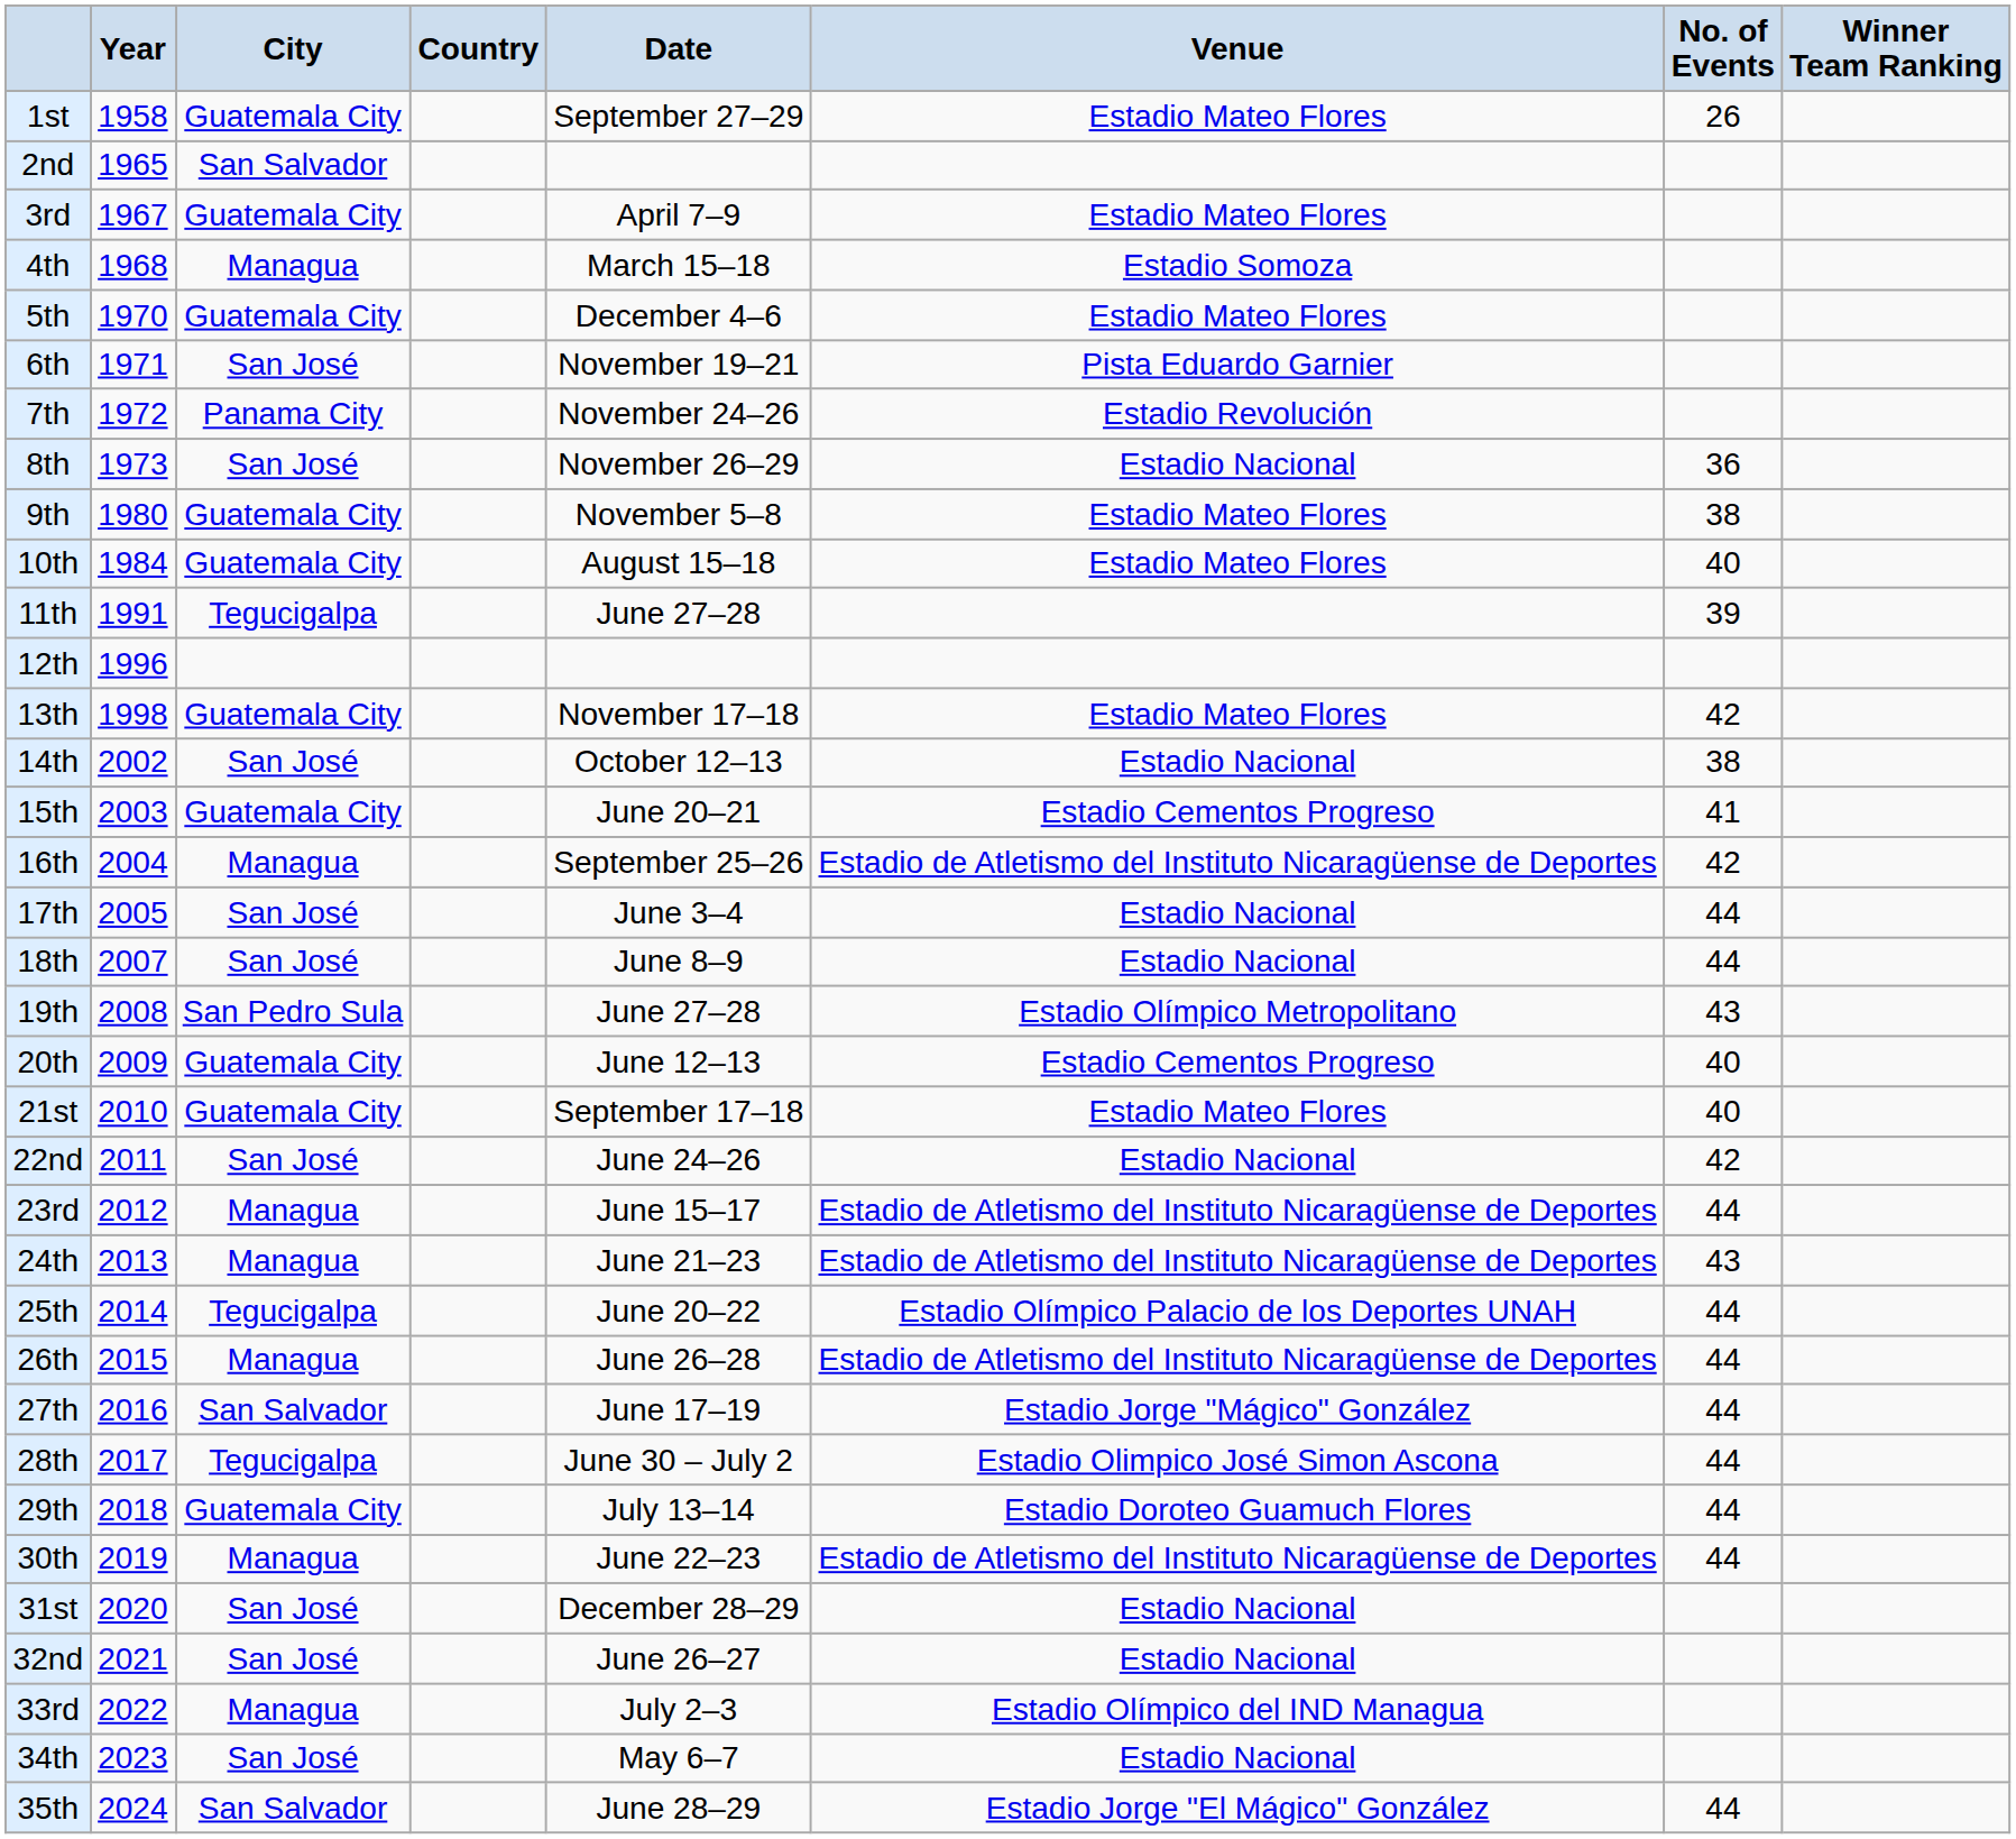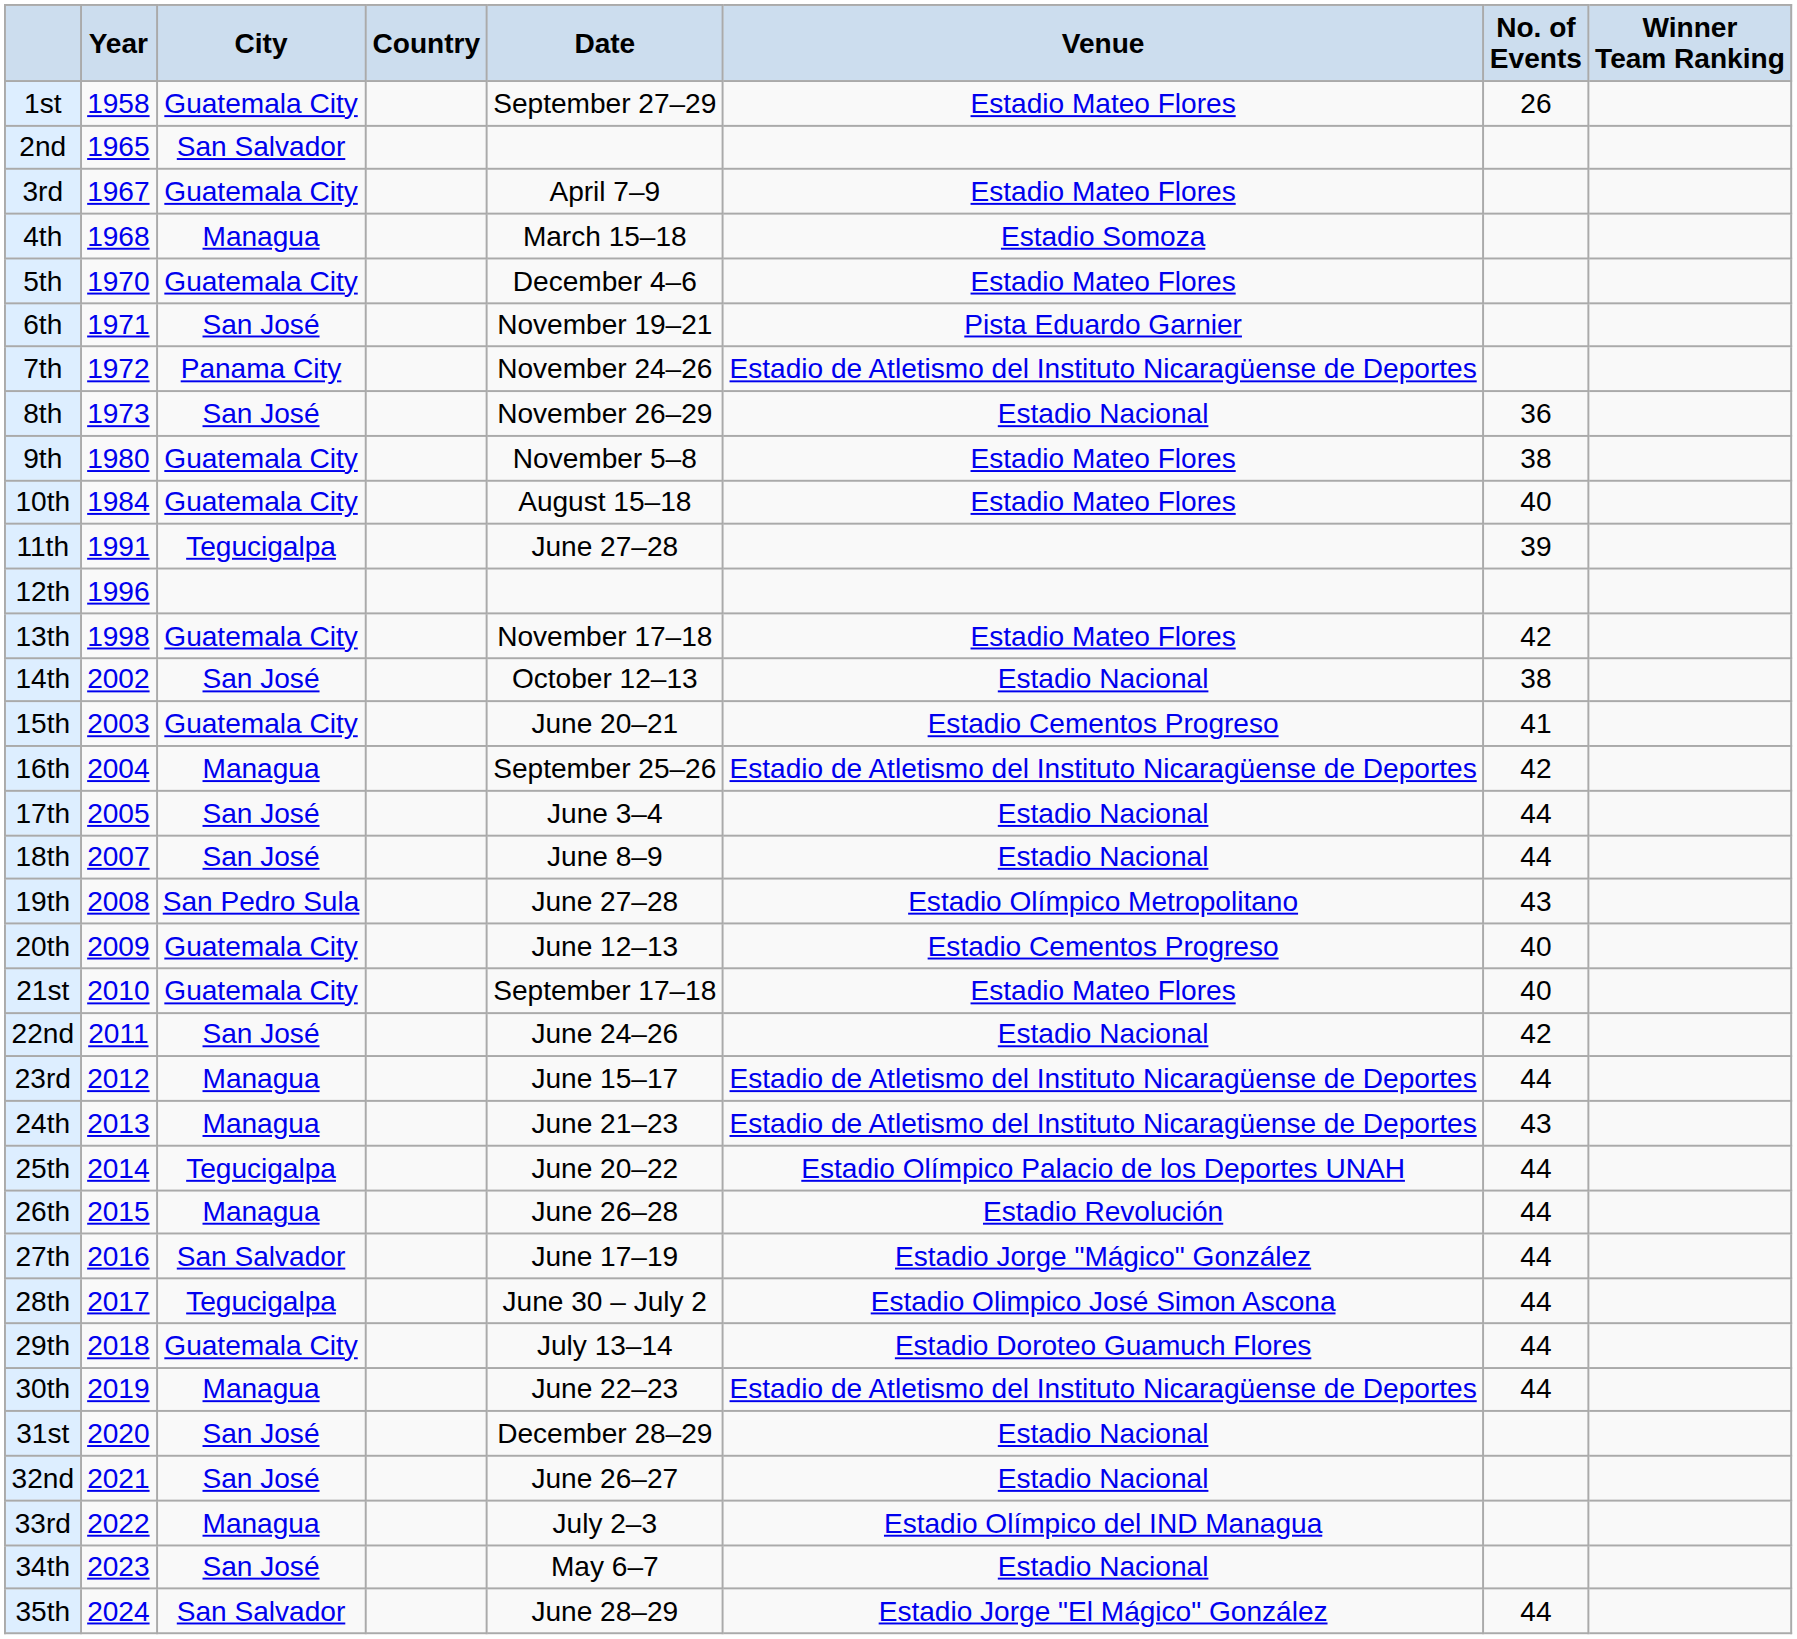7th | Venue: Estadio Revolución -> Estadio de Atletismo del Instituto Nicaragüense de Deportes
26th | Venue: Estadio de Atletismo del Instituto Nicaragüense de Deportes -> Estadio Revolución
